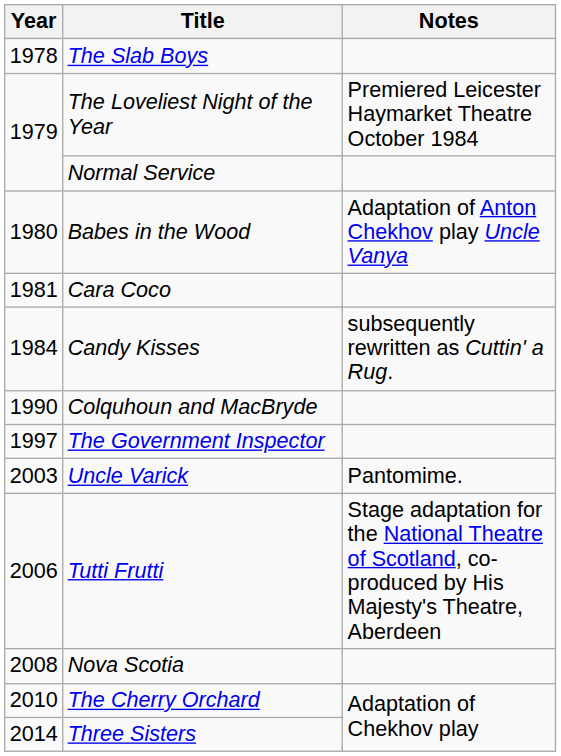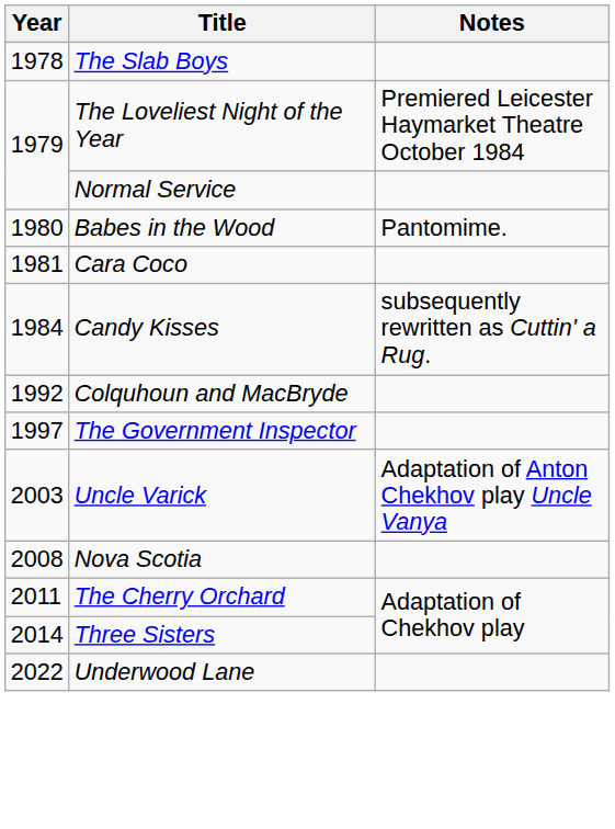Babes in the Wood | Notes: Adaptation of Anton Chekhov play Uncle Vanya -> Pantomime.
Colquhoun and MacBryde | Year: 1990 -> 1992
Uncle Varick | Notes: Pantomime. -> Adaptation of Anton Chekhov play Uncle Vanya
- row: 2006 | Tutti Frutti | Stage adaptation for the National Theatre of Scotland, co-produced by His Majesty's Theatre, Aberdeen
The Cherry Orchard | Year: 2010 -> 2011
+ row: 2022 | Underwood Lane
